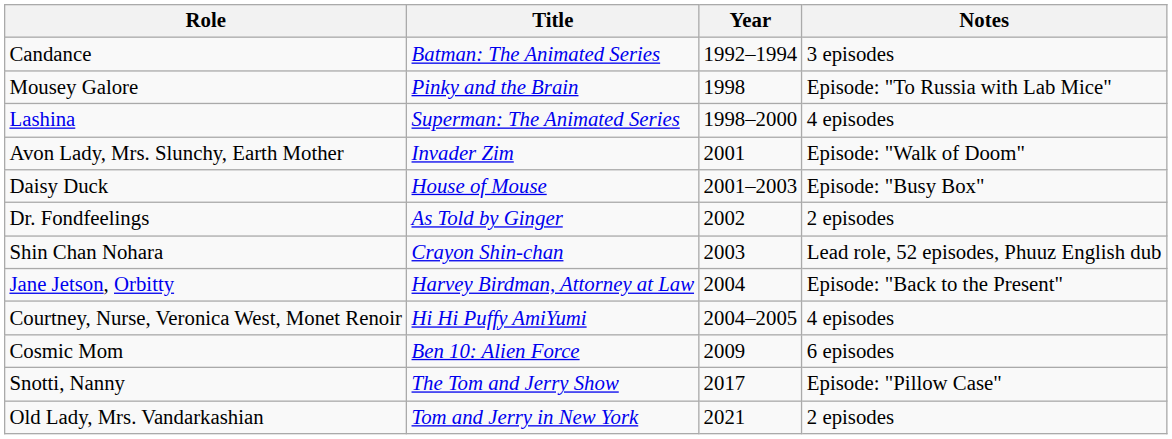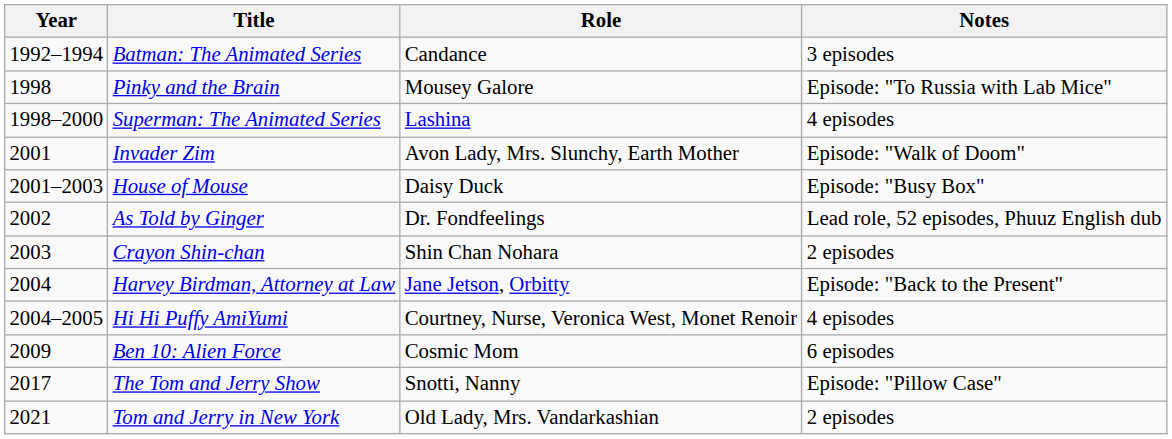columns swapped: Year <-> Role
As Told by Ginger | Notes: 2 episodes -> Lead role, 52 episodes, Phuuz English dub
Crayon Shin-chan | Notes: Lead role, 52 episodes, Phuuz English dub -> 2 episodes
